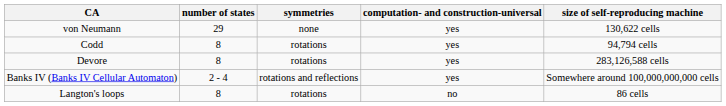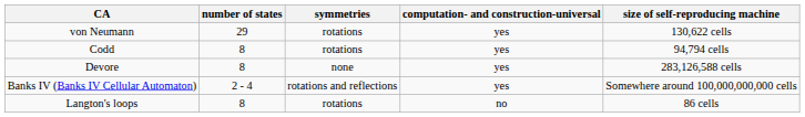von Neumann | symmetries: none -> rotations
Devore | symmetries: rotations -> none
